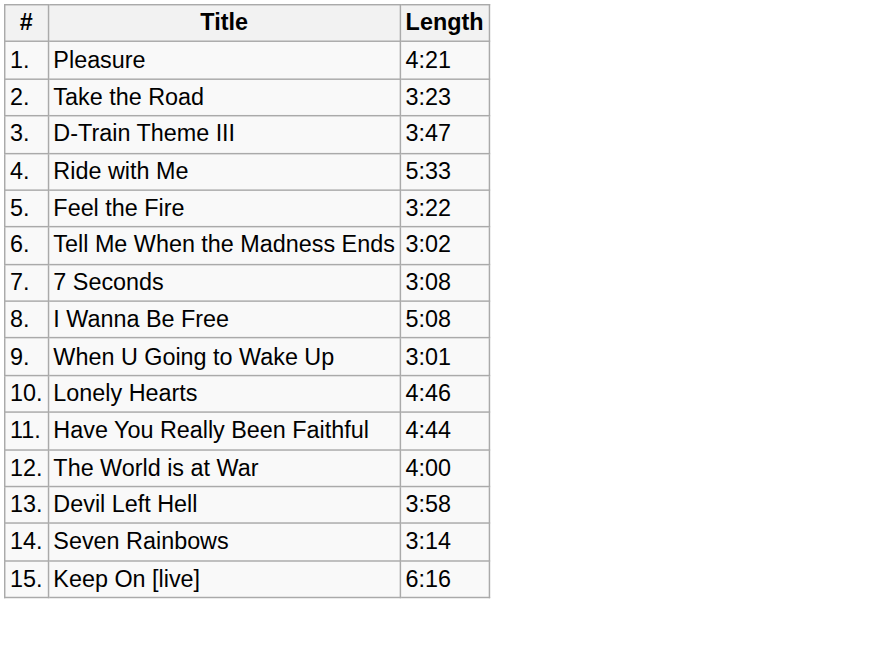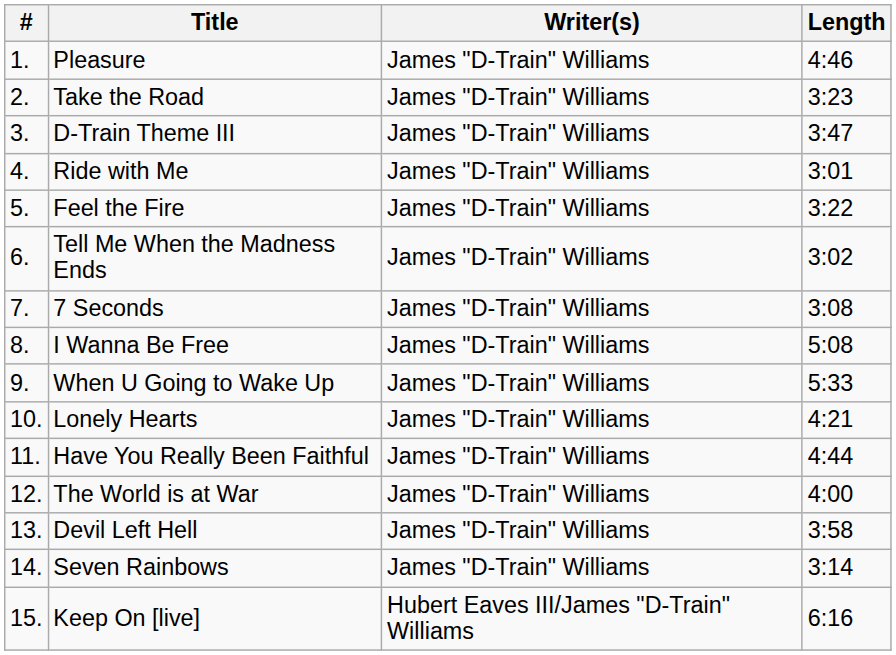+ column: Writer(s) | James "D-Train" Williams | James "D-Train" Williams | James "D-Train" Williams | James "D-Train" Williams | James "D-Train" Williams | James "D-Train" Williams | James "D-Train" Williams | James "D-Train" Williams | James "D-Train" Williams | James "D-Train" Williams | James "D-Train" Williams | James "D-Train" Williams | James "D-Train" Williams | James "D-Train" Williams | Hubert Eaves III/James "D-Train" Williams
Pleasure | Length: 4:21 -> 4:46
Ride with Me | Length: 5:33 -> 3:01
When U Going to Wake Up | Length: 3:01 -> 5:33
Lonely Hearts | Length: 4:46 -> 4:21
